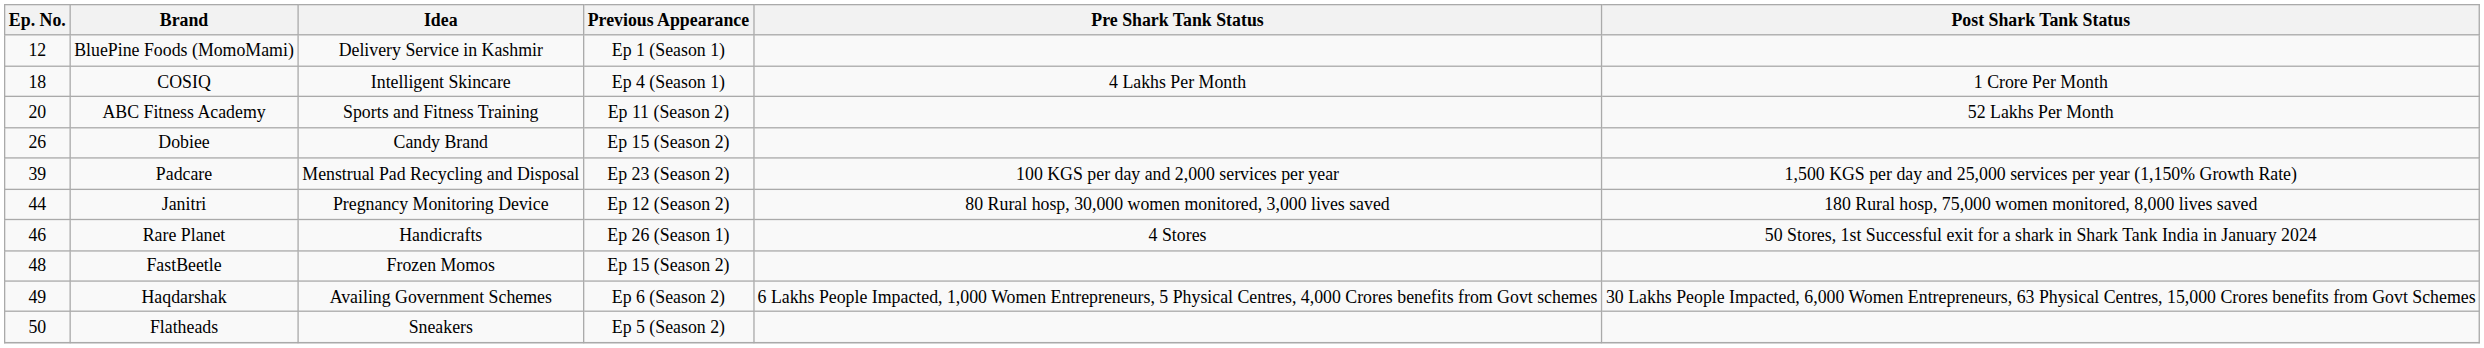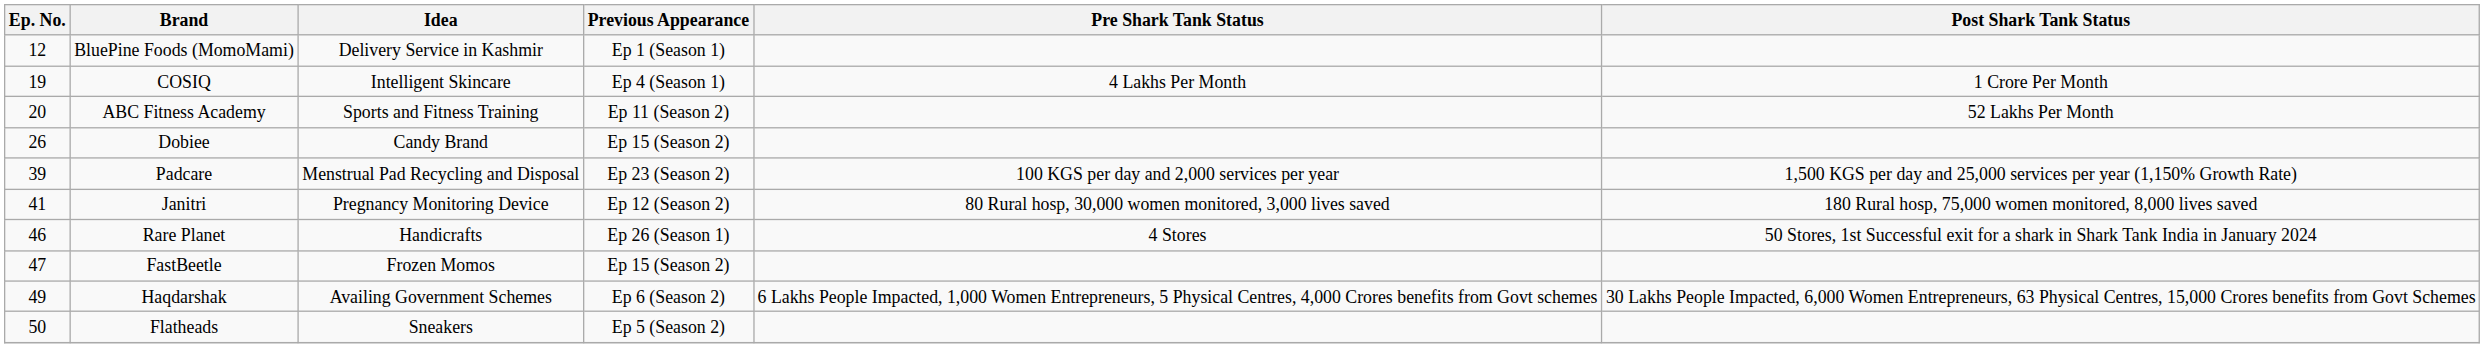COSIQ | Ep. No.: 18 -> 19
Janitri | Ep. No.: 44 -> 41
FastBeetle | Ep. No.: 48 -> 47
